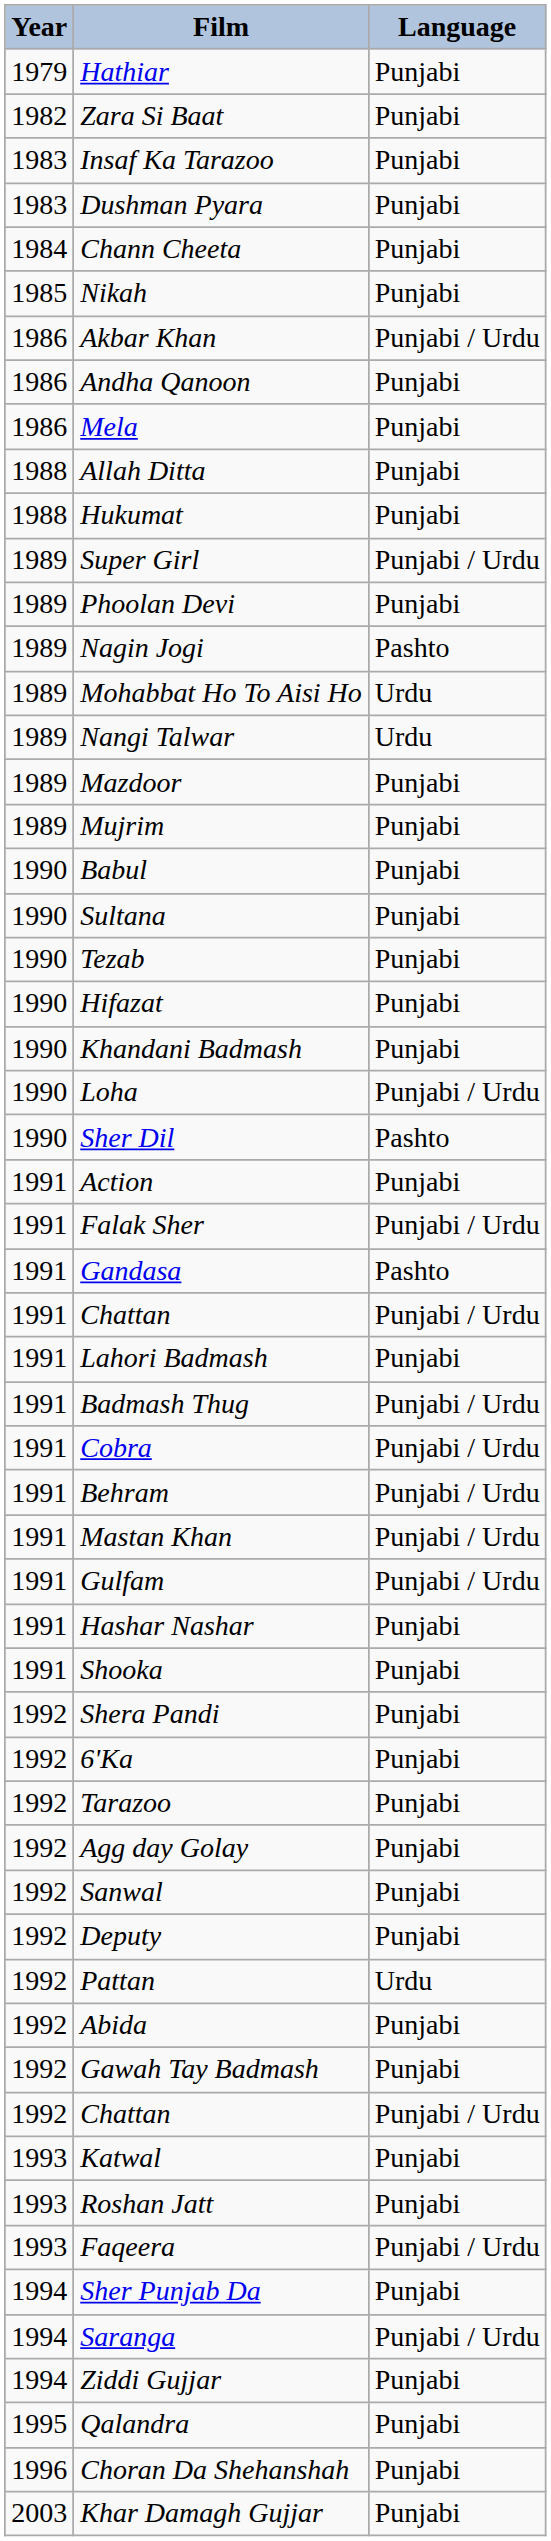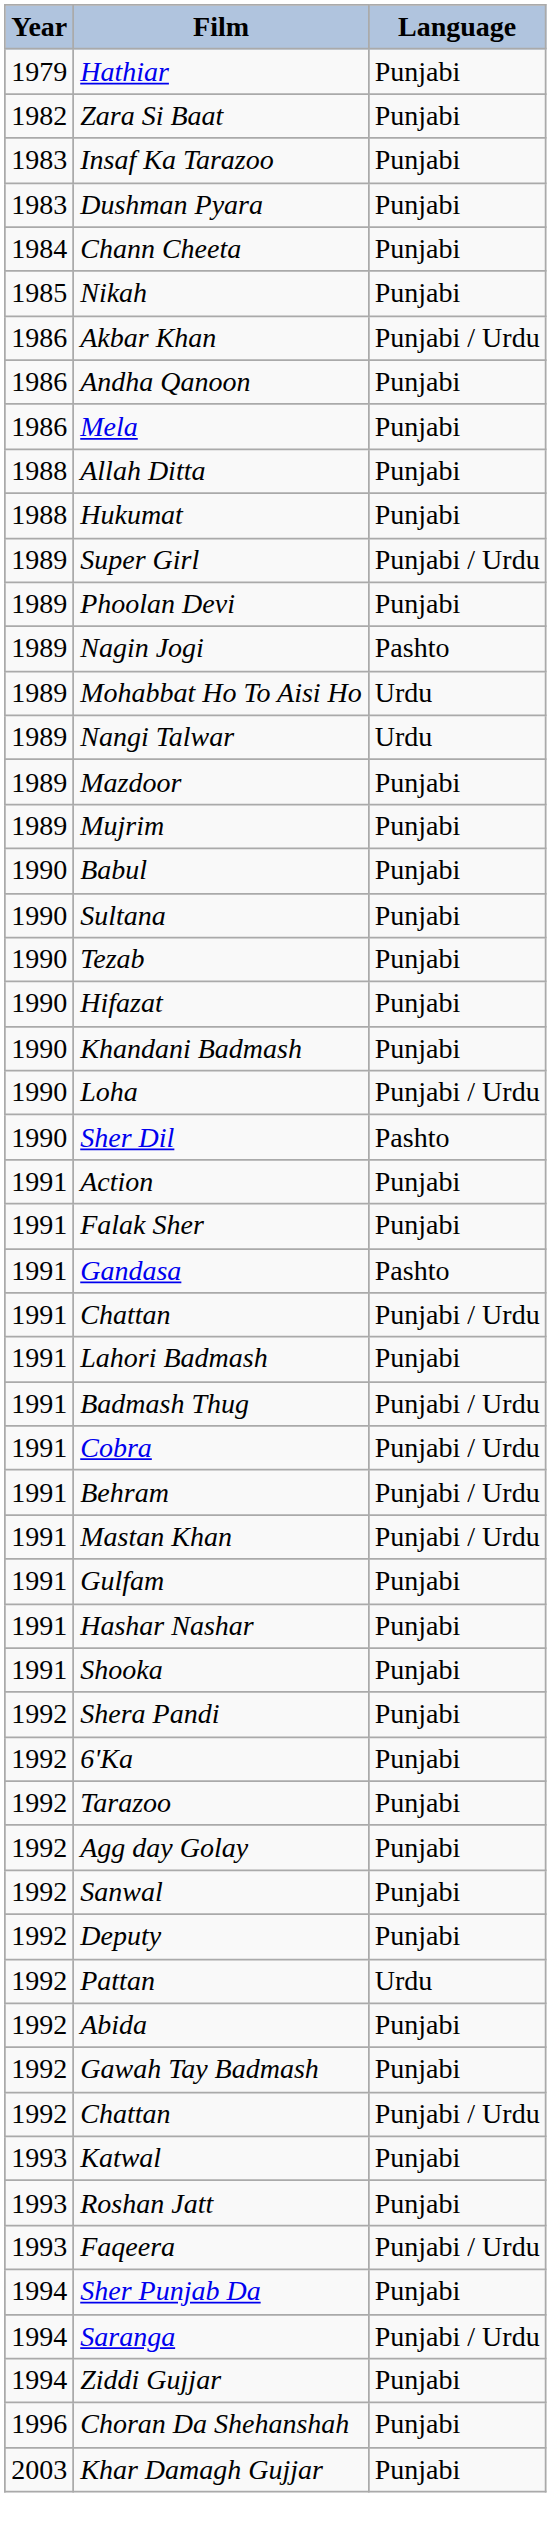Falak Sher | Language: Punjabi / Urdu -> Punjabi
Gulfam | Language: Punjabi / Urdu -> Punjabi
- row: 1995 | Qalandra | Punjabi
